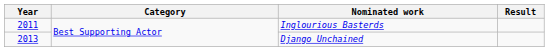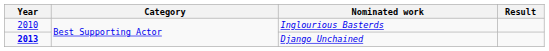Inglourious Basterds | Year: 2011 -> 2010
Django Unchained | Year: normal -> bold
